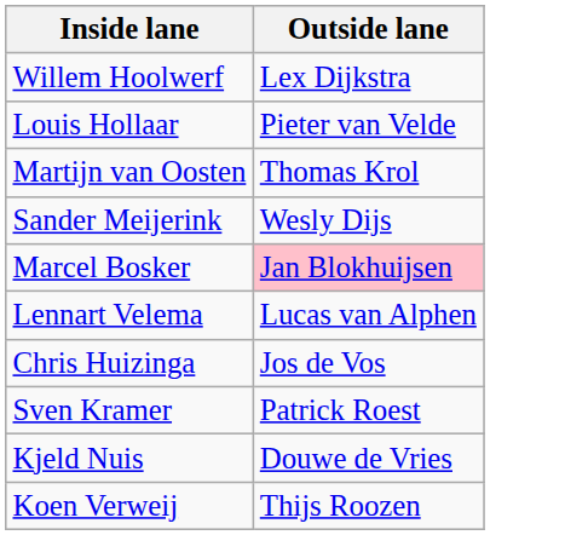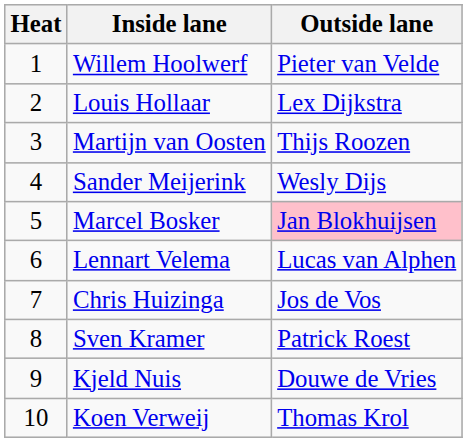+ column: Heat | 1 | 2 | 3 | 4 | 5 | 6 | 7 | 8 | 9 | 10
Willem Hoolwerf | Outside lane: Lex Dijkstra -> Pieter van Velde
Louis Hollaar | Outside lane: Pieter van Velde -> Lex Dijkstra
Martijn van Oosten | Outside lane: Thomas Krol -> Thijs Roozen
Koen Verweij | Outside lane: Thijs Roozen -> Thomas Krol
